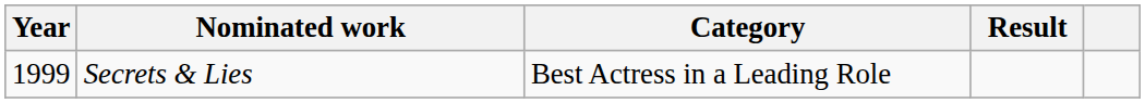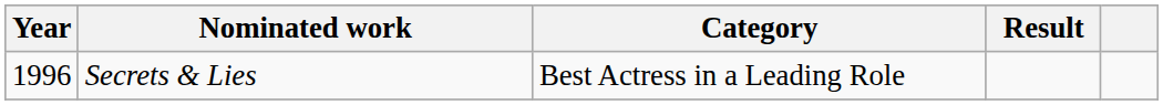Secrets & Lies | Year: 1999 -> 1996
